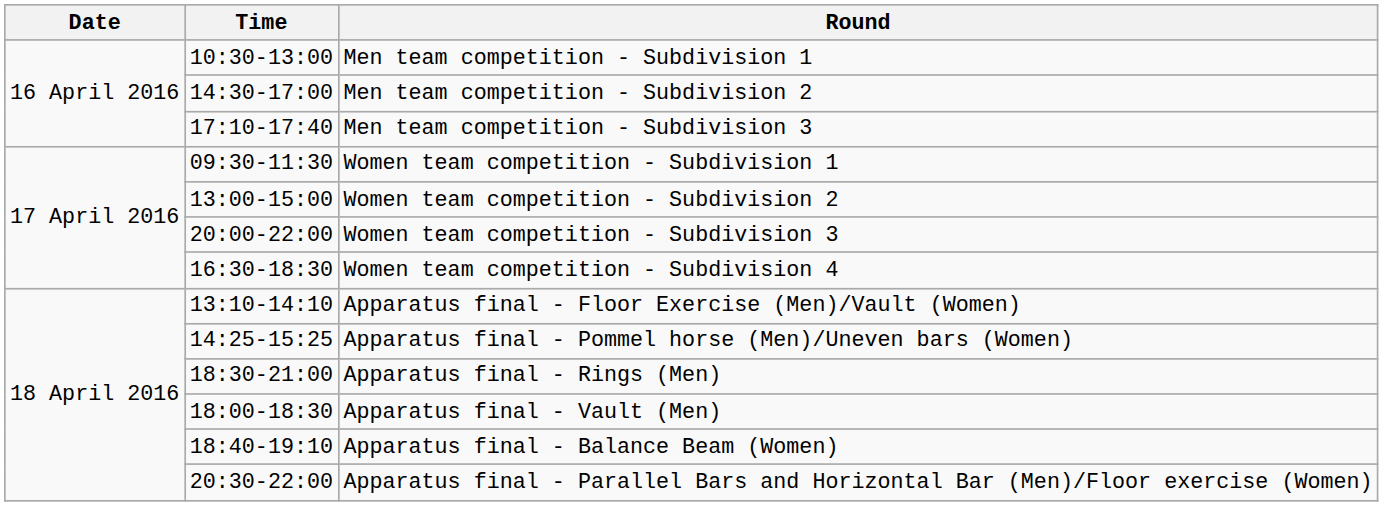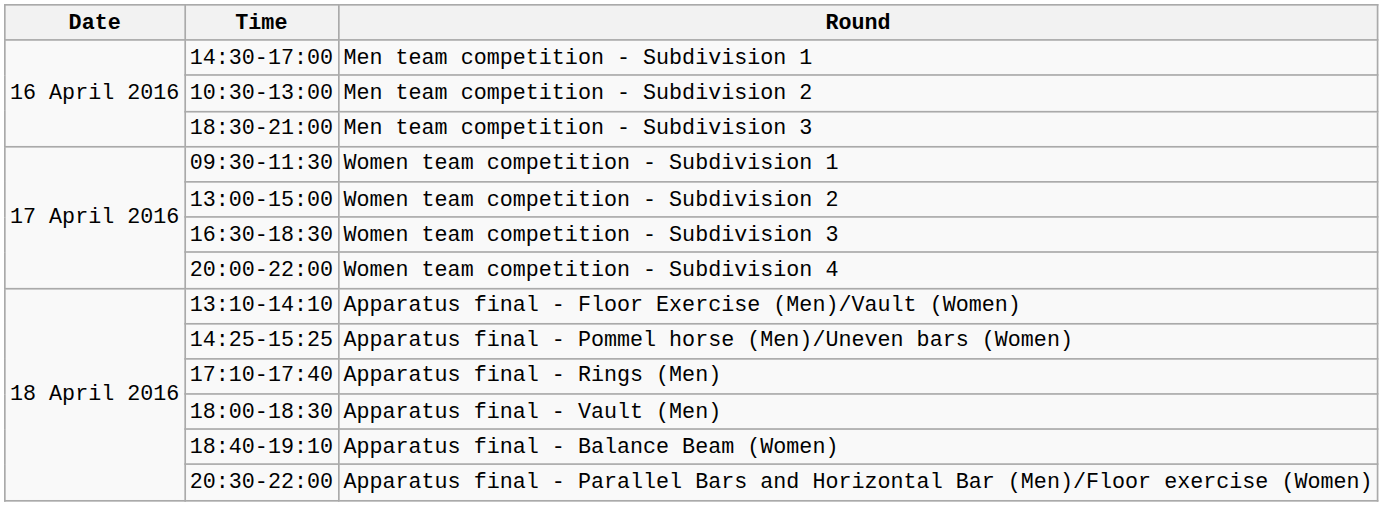Men team competition - Subdivision 1 | Time: 10:30-13:00 -> 14:30-17:00
Men team competition - Subdivision 2 | Time: 14:30-17:00 -> 10:30-13:00
Men team competition - Subdivision 3 | Time: 17:10-17:40 -> 18:30-21:00
Women team competition - Subdivision 3 | Time: 20:00-22:00 -> 16:30-18:30
Women team competition - Subdivision 4 | Time: 16:30-18:30 -> 20:00-22:00
Apparatus final - Rings (Men) | Time: 18:30-21:00 -> 17:10-17:40
